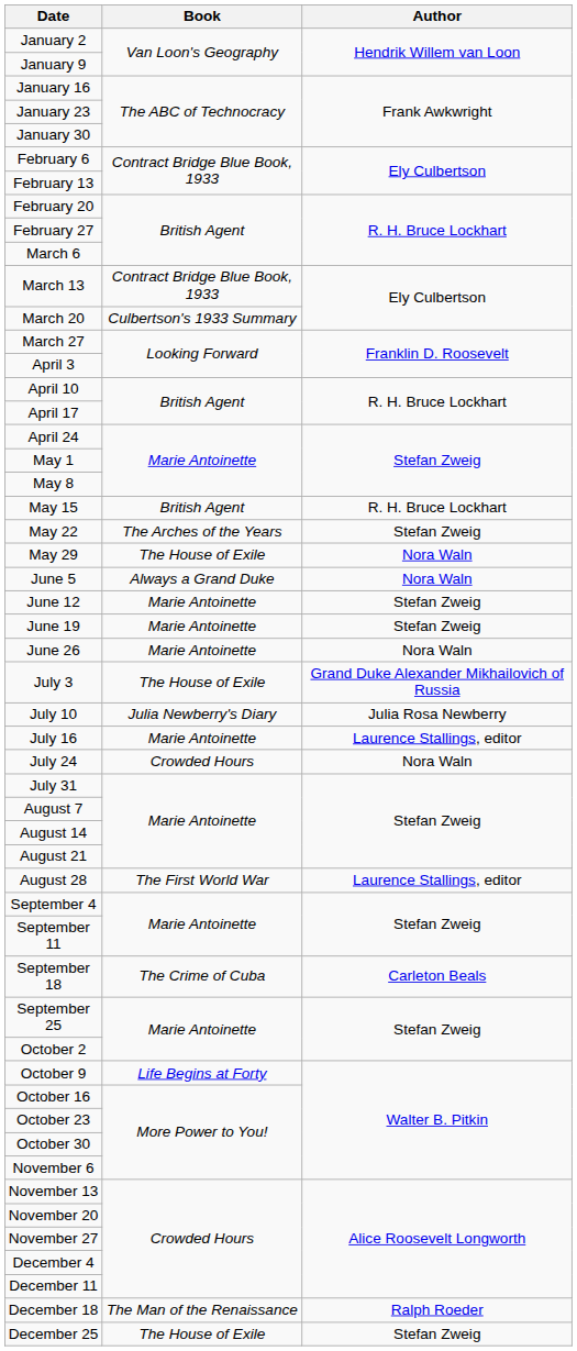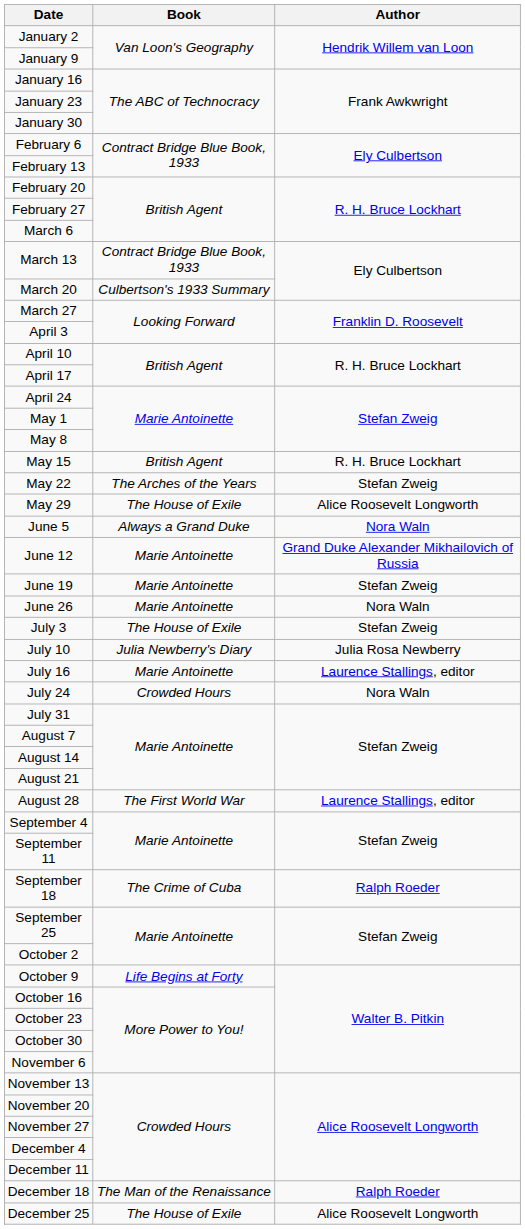May 29 | Author: Nora Waln -> Alice Roosevelt Longworth
June 12 | Author: Stefan Zweig -> Grand Duke Alexander Mikhailovich of Russia
July 3 | Author: Grand Duke Alexander Mikhailovich of Russia -> Stefan Zweig
September 18 | Author: Carleton Beals -> Ralph Roeder
December 25 | Author: Stefan Zweig -> Alice Roosevelt Longworth
